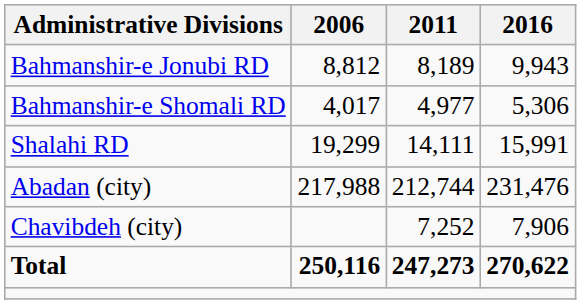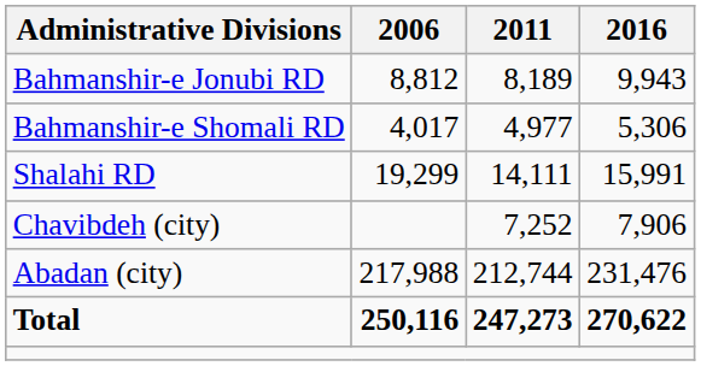rows swapped: Abadan (city) <-> Chavibdeh (city)
